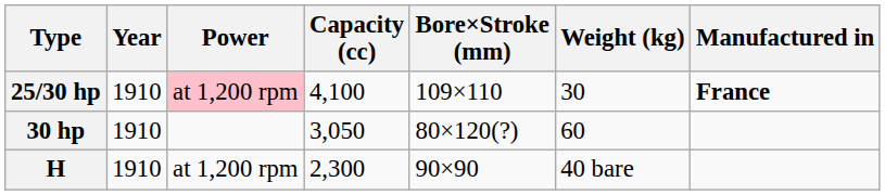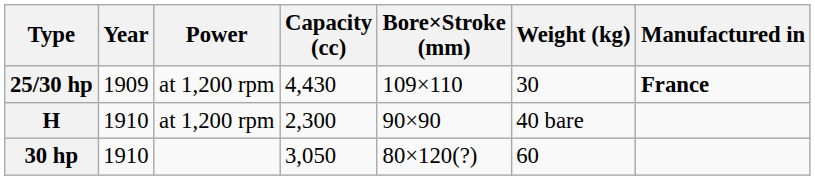25/30 hp | Year: 1910 -> 1909
25/30 hp | Power: pink background -> no background
25/30 hp | Capacity (cc): 4,100 -> 4,430
rows swapped: H <-> 30 hp
